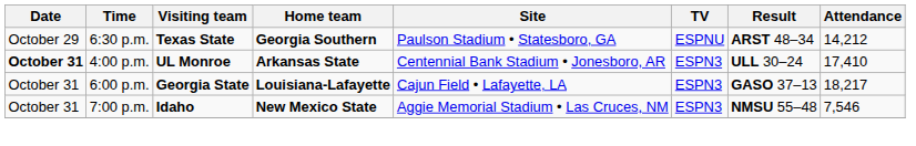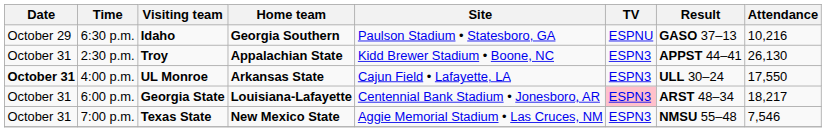6:30 p.m. | Visiting team: Texas State -> Idaho
6:30 p.m. | Result: ARST 48–34 -> GASO 37–13
6:30 p.m. | Attendance: 14,212 -> 10,216
+ row: October 31 | 2:30 p.m. | Troy | Appalachian State | Kidd Brewer Stadium • Boone, NC | ESPN3 | APPST 44–41 | 26,130
4:00 p.m. | Site: Centennial Bank Stadium • Jonesboro, AR -> Cajun Field • Lafayette, LA
4:00 p.m. | Attendance: 17,410 -> 17,550
6:00 p.m. | Site: Cajun Field • Lafayette, LA -> Centennial Bank Stadium • Jonesboro, AR
6:00 p.m. | TV: no background -> pink background
6:00 p.m. | Result: GASO 37–13 -> ARST 48–34
7:00 p.m. | Visiting team: Idaho -> Texas State
